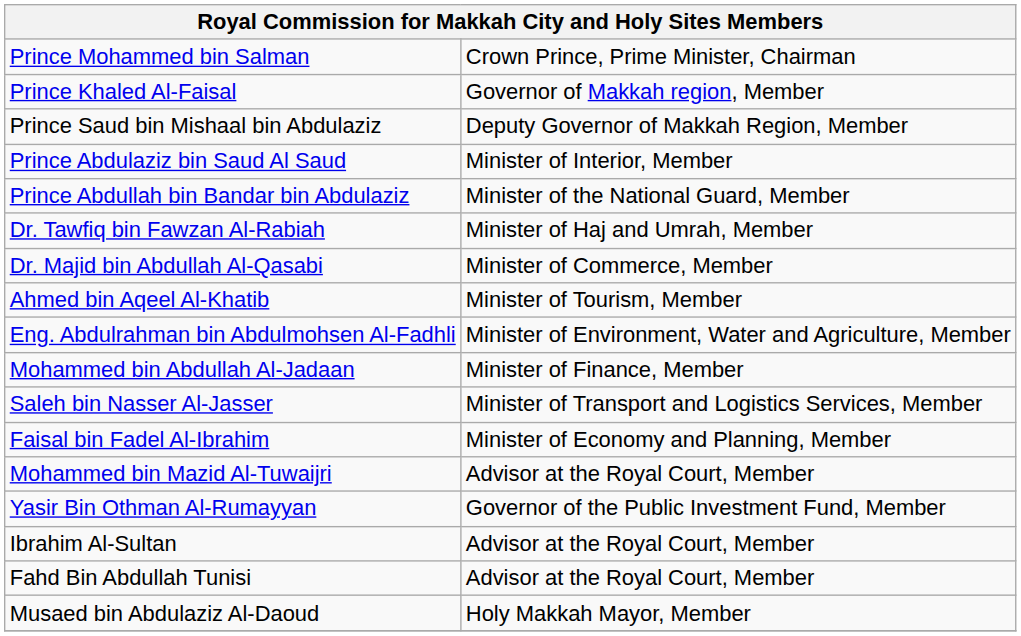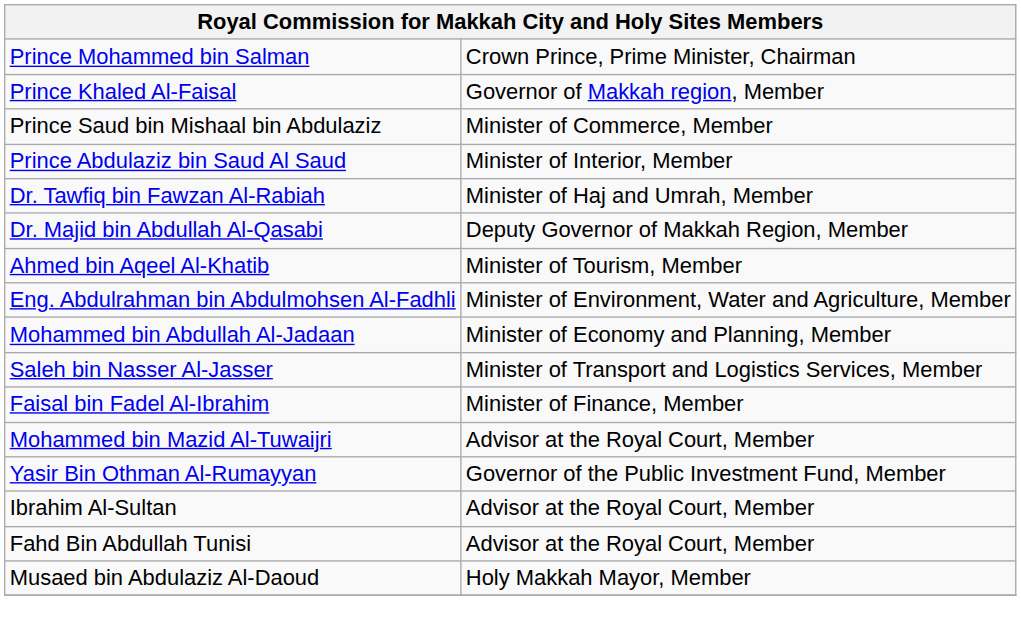Prince Saud bin Mishaal bin Abdulaziz | column 2: Deputy Governor of Makkah Region, Member -> Minister of Commerce, Member
- row: Prince Abdullah bin Bandar bin Abdulaziz | Minister of the National Guard, Member
Dr. Majid bin Abdullah Al-Qasabi | column 2: Minister of Commerce, Member -> Deputy Governor of Makkah Region, Member
Mohammed bin Abdullah Al-Jadaan | column 2: Minister of Finance, Member -> Minister of Economy and Planning, Member
Faisal bin Fadel Al-Ibrahim | column 2: Minister of Economy and Planning, Member -> Minister of Finance, Member
